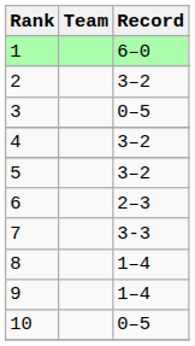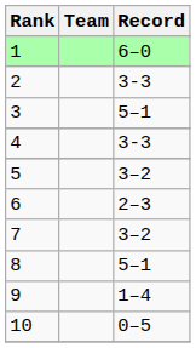2 | Record: 3–2 -> 3-3
3 | Record: 0–5 -> 5–1
4 | Record: 3–2 -> 3-3
7 | Record: 3-3 -> 3–2
8 | Record: 1–4 -> 5–1
